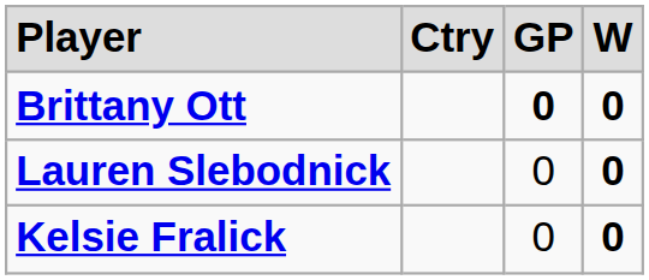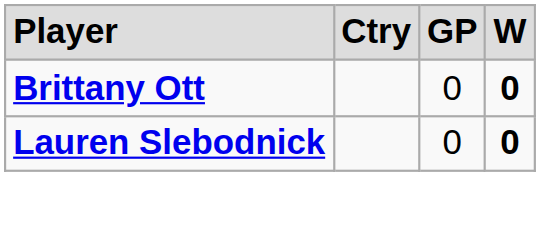Brittany Ott | column 3: bold -> normal
- row: Kelsie Fralick | 0 | 0
